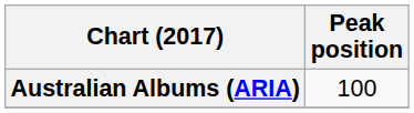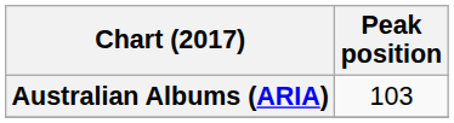Australian Albums (ARIA) | Peak position: 100 -> 103
